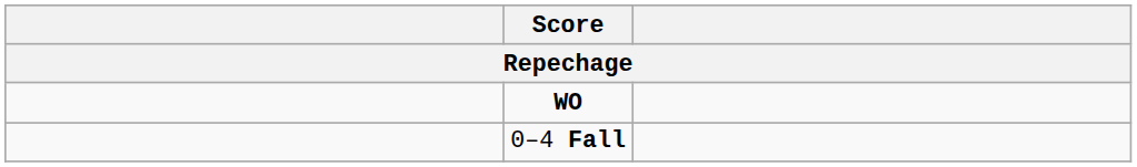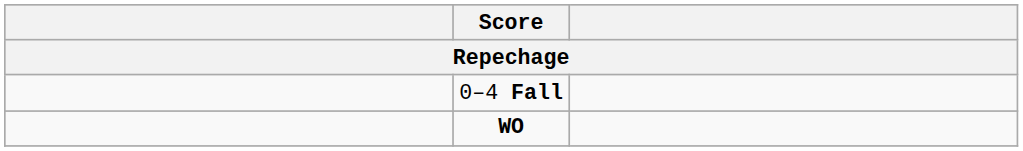rows swapped: WO <-> 0–4 Fall
